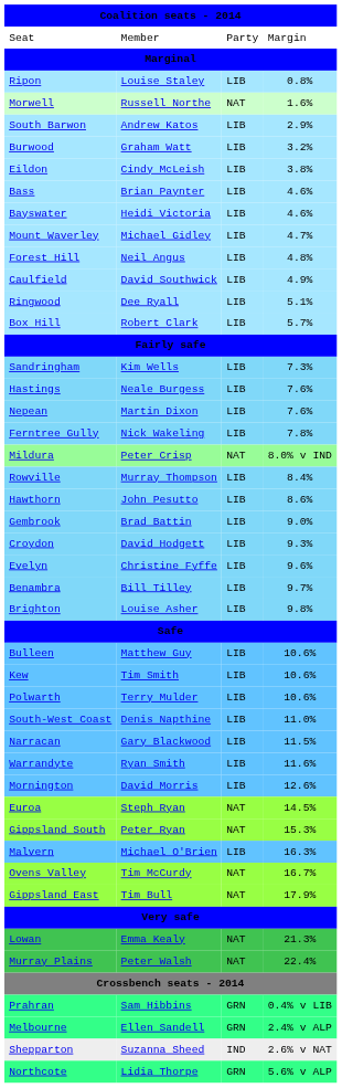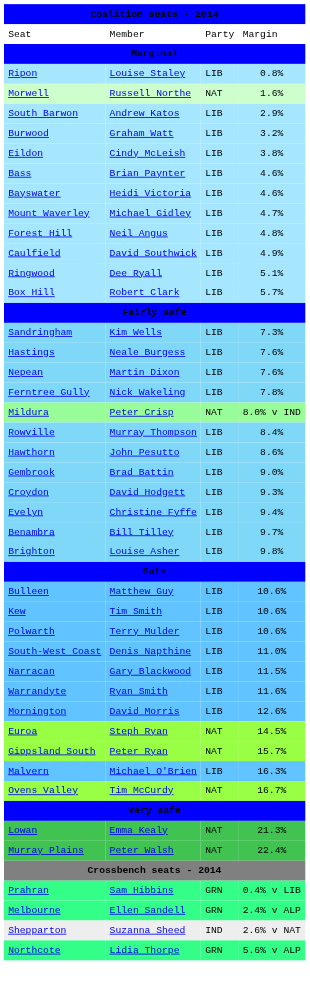Evelyn | column 4: 9.6% -> 9.4%
Gippsland South | column 4: 15.3% -> 15.7%
- row: Gippsland East | Tim Bull | NAT | 17.9%
